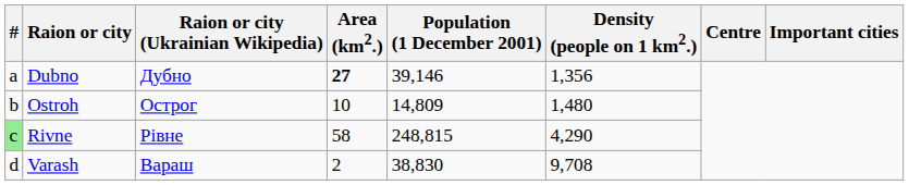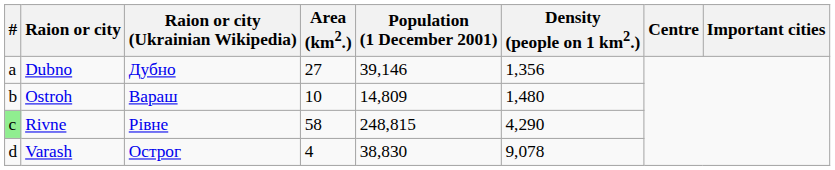Dubno | Area (km2.): bold -> normal
Ostroh | Raion or city (Ukrainian Wikipedia): Острог -> Вараш
Varash | Raion or city (Ukrainian Wikipedia): Вараш -> Острог
Varash | Area (km2.): 2 -> 4
Varash | Density (people on 1 km2.): 9,708 -> 9,078
